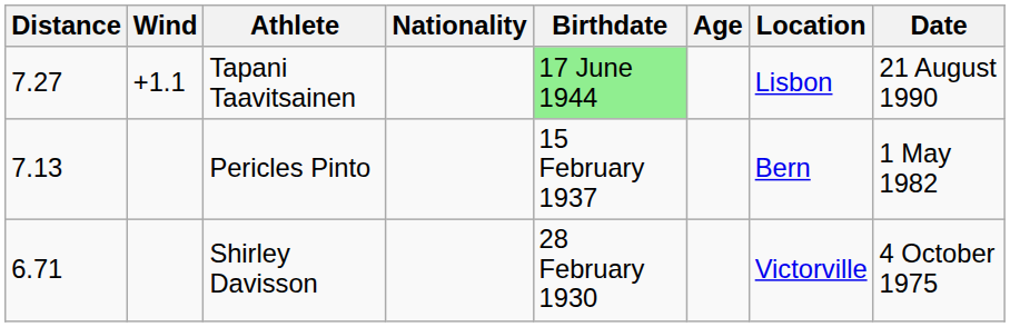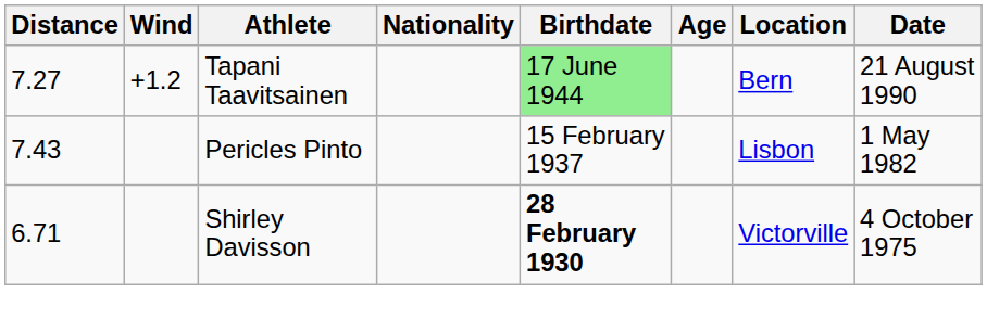Tapani Taavitsainen | Wind: +1.1 -> +1.2
Tapani Taavitsainen | Location: Lisbon -> Bern
Pericles Pinto | Distance: 7.13 -> 7.43
Pericles Pinto | Location: Bern -> Lisbon
Shirley Davisson | Birthdate: normal -> bold
